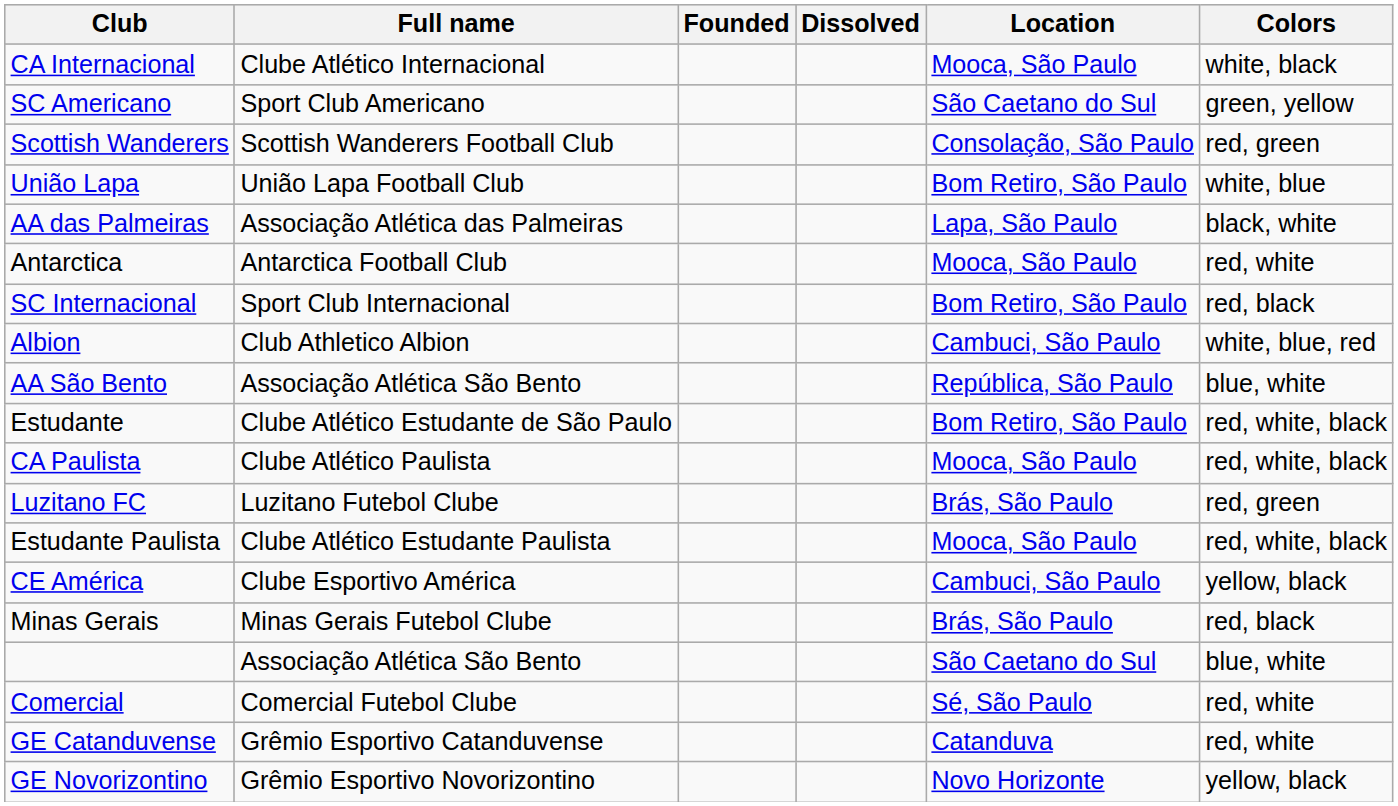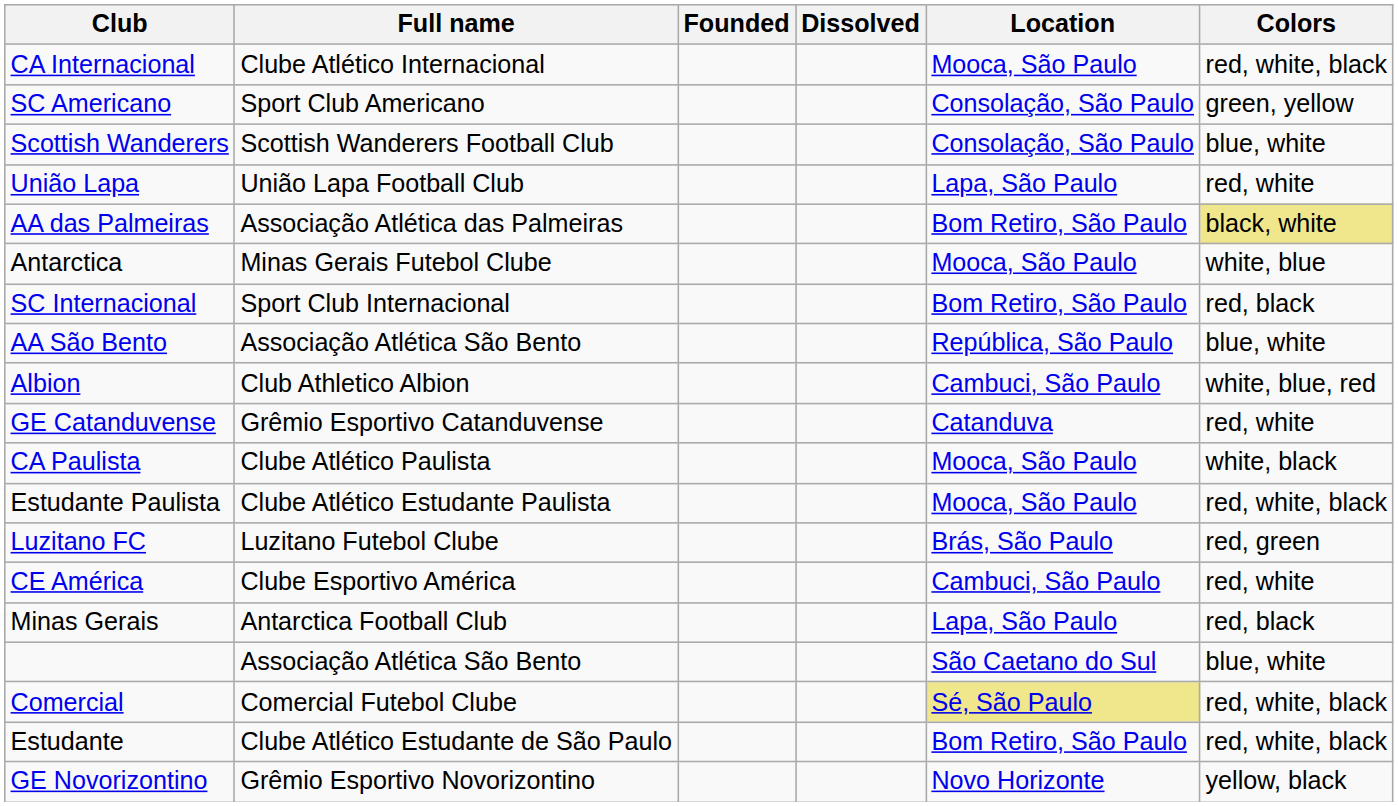CA Internacional | Colors: white, black -> red, white, black
SC Americano | Location: São Caetano do Sul -> Consolação, São Paulo
Scottish Wanderers | Colors: red, green -> blue, white
União Lapa | Location: Bom Retiro, São Paulo -> Lapa, São Paulo
União Lapa | Colors: white, blue -> red, white
AA das Palmeiras | Location: Lapa, São Paulo -> Bom Retiro, São Paulo
AA das Palmeiras | Colors: no background -> khaki background
Antarctica | Full name: Antarctica Football Club -> Minas Gerais Futebol Clube
Antarctica | Colors: red, white -> white, blue
rows swapped: AA São Bento <-> Albion
rows swapped: Estudante <-> GE Catanduvense
CA Paulista | Colors: red, white, black -> white, black
rows swapped: Estudante Paulista <-> Luzitano FC
CE América | Colors: yellow, black -> red, white
Minas Gerais | Full name: Minas Gerais Futebol Clube -> Antarctica Football Club
Minas Gerais | Location: Brás, São Paulo -> Lapa, São Paulo
Comercial | Location: no background -> khaki background
Comercial | Colors: red, white -> red, white, black
